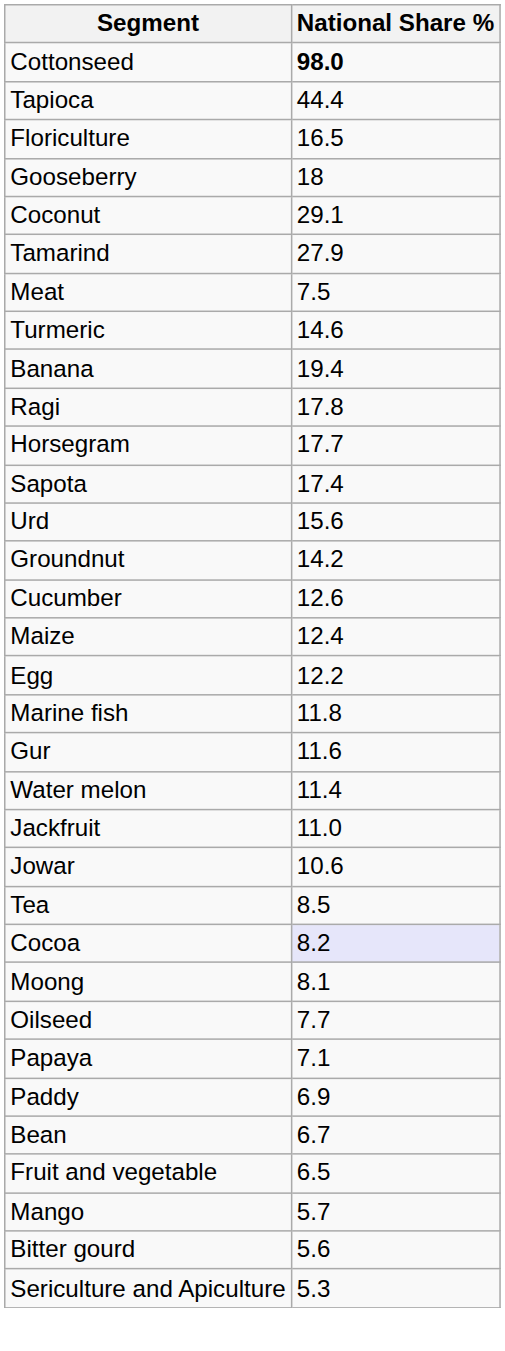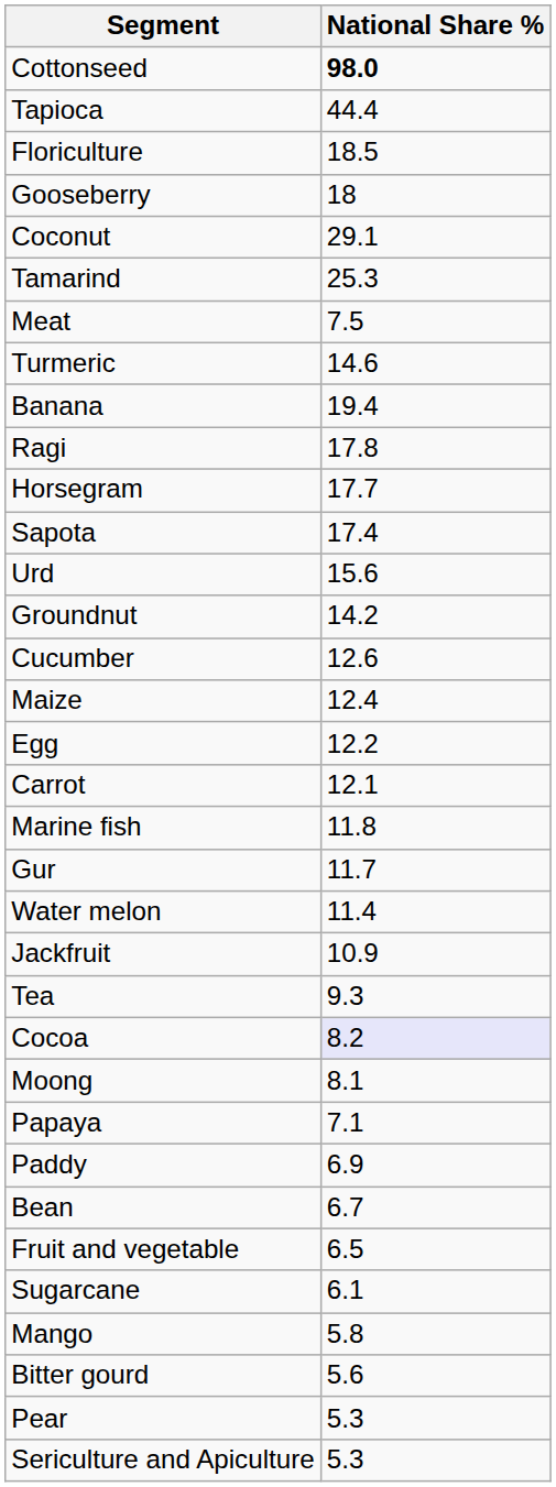Floriculture | National Share %: 16.5 -> 18.5
Tamarind | National Share %: 27.9 -> 25.3
+ row: Carrot | 12.1
Gur | National Share %: 11.6 -> 11.7
Jackfruit | National Share %: 11.0 -> 10.9
- row: Jowar | 10.6
Tea | National Share %: 8.5 -> 9.3
- row: Oilseed | 7.7
+ row: Sugarcane | 6.1
Mango | National Share %: 5.7 -> 5.8
+ row: Pear | 5.3
